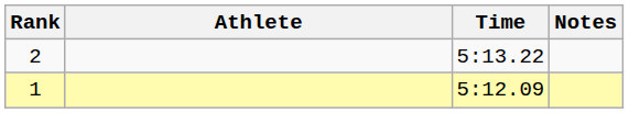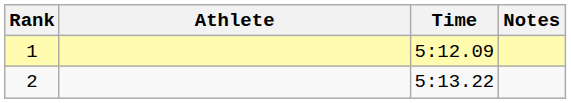rows swapped: 1 <-> 2
